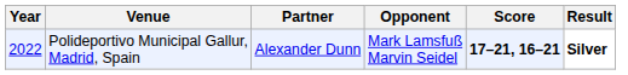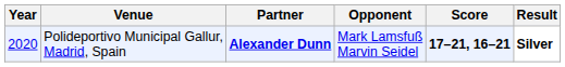Polideportivo Municipal Gallur, Madrid, Spain | Year: 2022 -> 2020
Polideportivo Municipal Gallur, Madrid, Spain | Partner: normal -> bold
